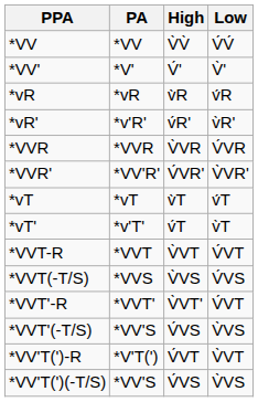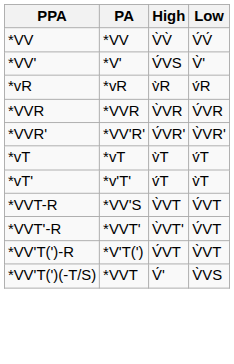*VV' | High: V́' -> V́VS
- row: *vR' | *v'R' | v́R' | v̀R'
*VVT-R | PA: *VVT -> *VV'S
- row: *VVT(-T/S) | *VVS | V̀VS | V́VS
- row: *VVT'(-T/S) | *VV'S | V́VS | V̀VS
*VV'T(')(-T/S) | PA: *VV'S -> *VVT
*VV'T(')(-T/S) | High: V́VS -> V́'
